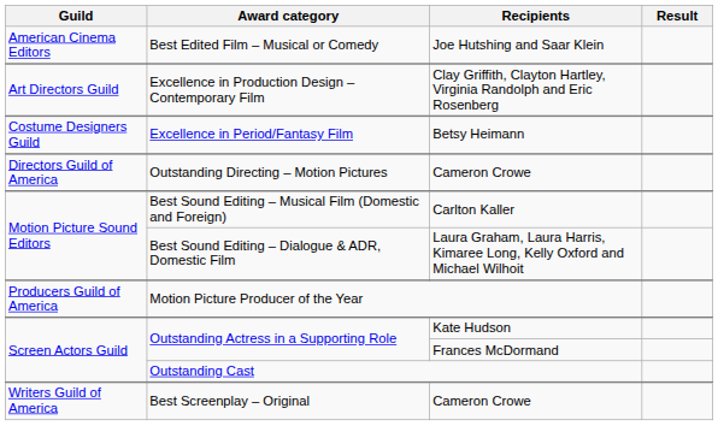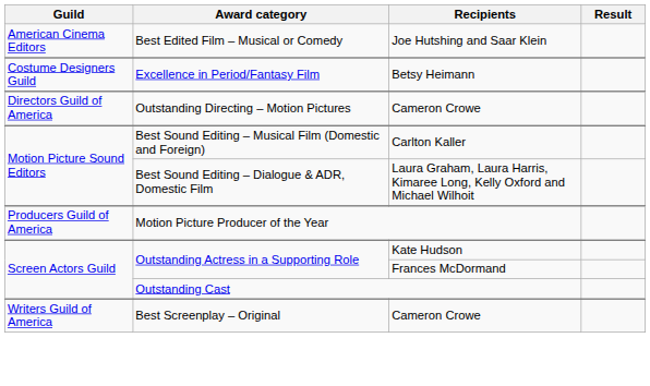- row: Art Directors Guild | Excellence in Production Design – Contemporary Film | Clay Griffith, Clayton Hartley, Virginia Randolph and Eric Rosenberg
